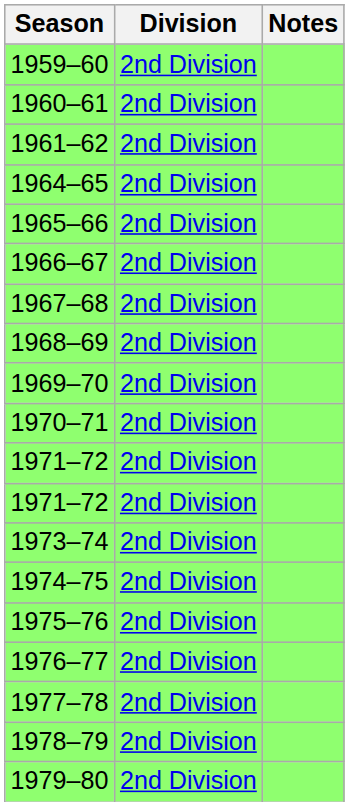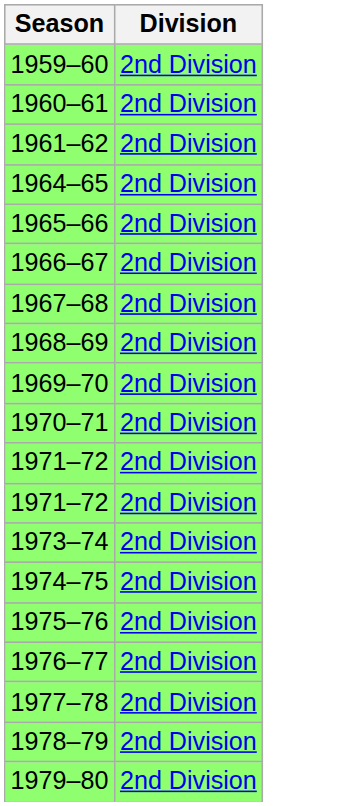- column: Notes
